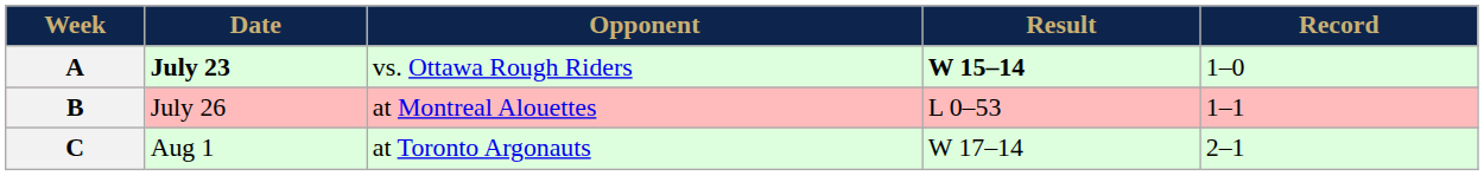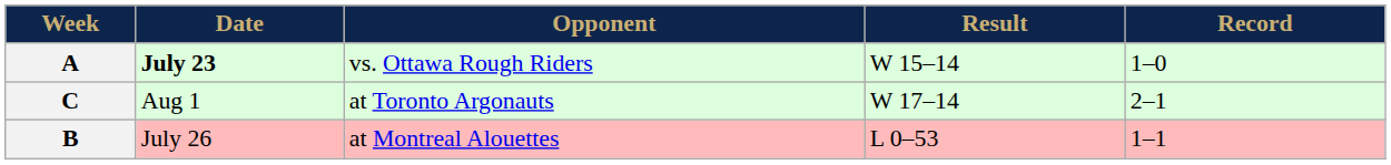A | Result: bold -> normal
rows swapped: B <-> C
